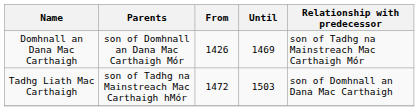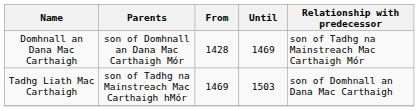Domhnall an Dana Mac Carthaigh | From: 1426 -> 1428
Tadhg Liath Mac Carthaigh | From: 1472 -> 1469
